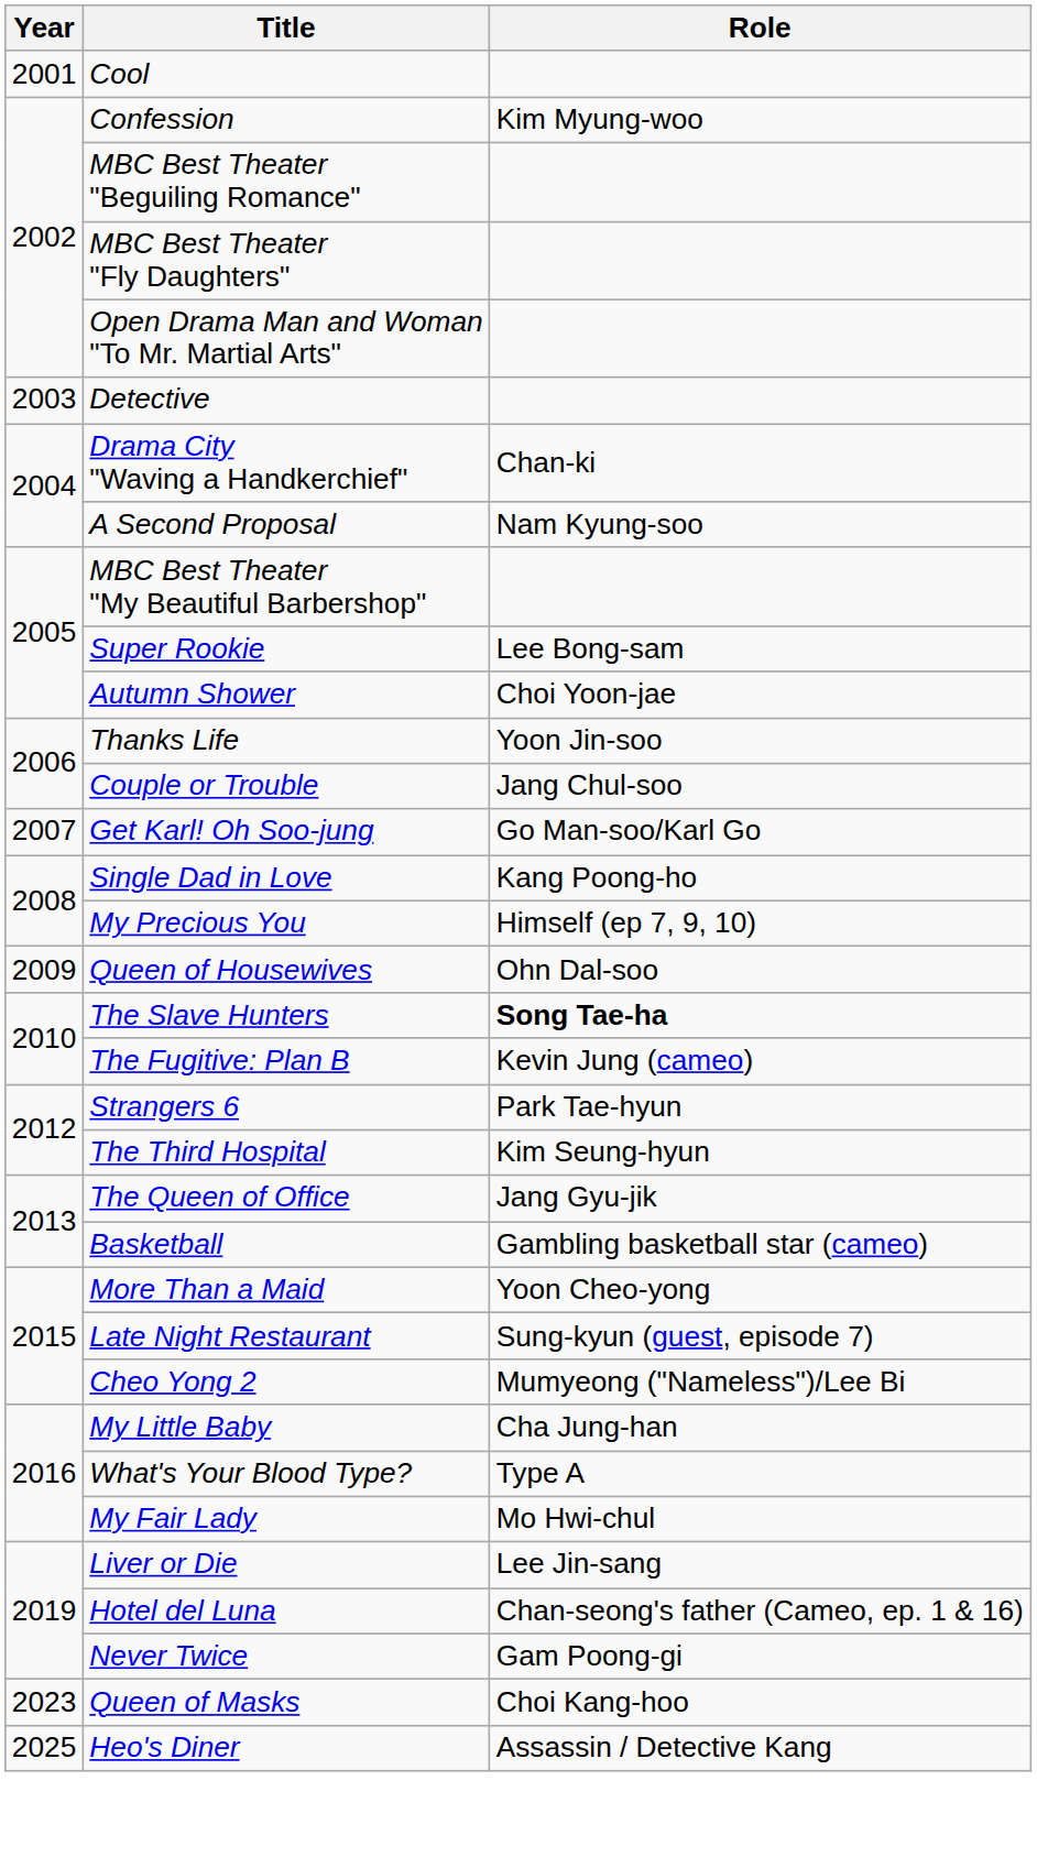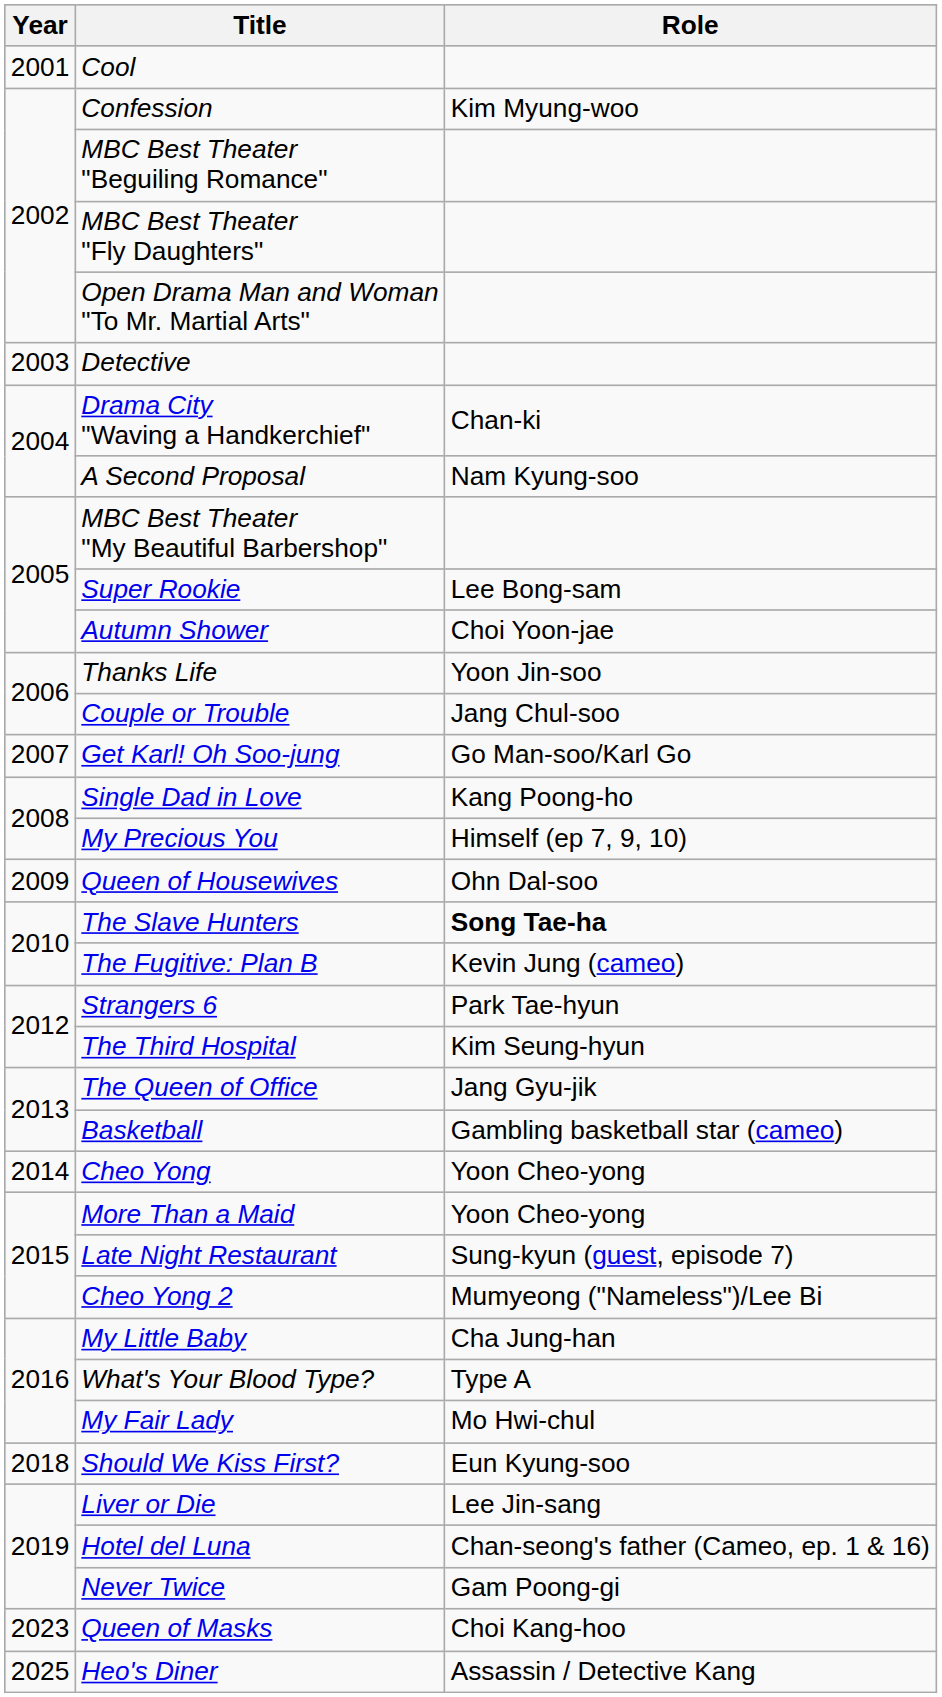+ row: 2014 | Cheo Yong | Yoon Cheo-yong
+ row: 2018 | Should We Kiss First? | Eun Kyung-soo
